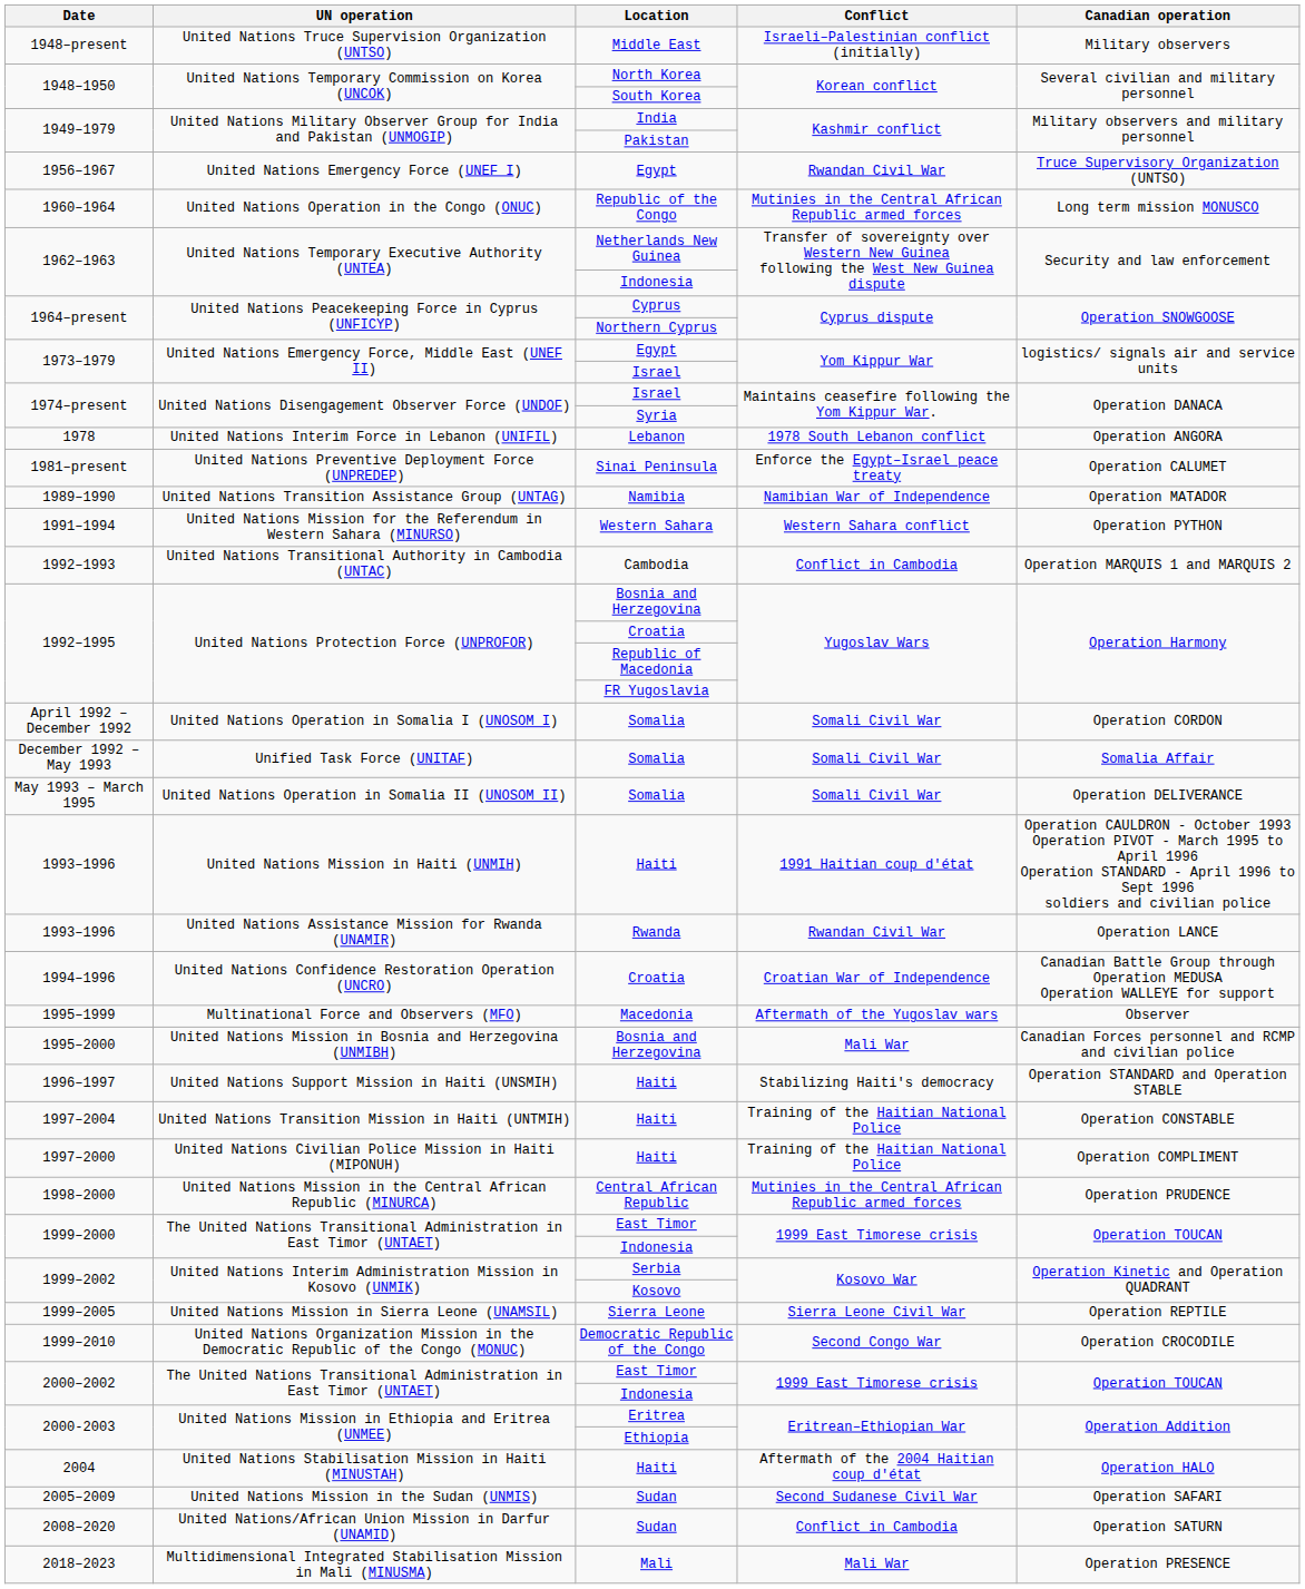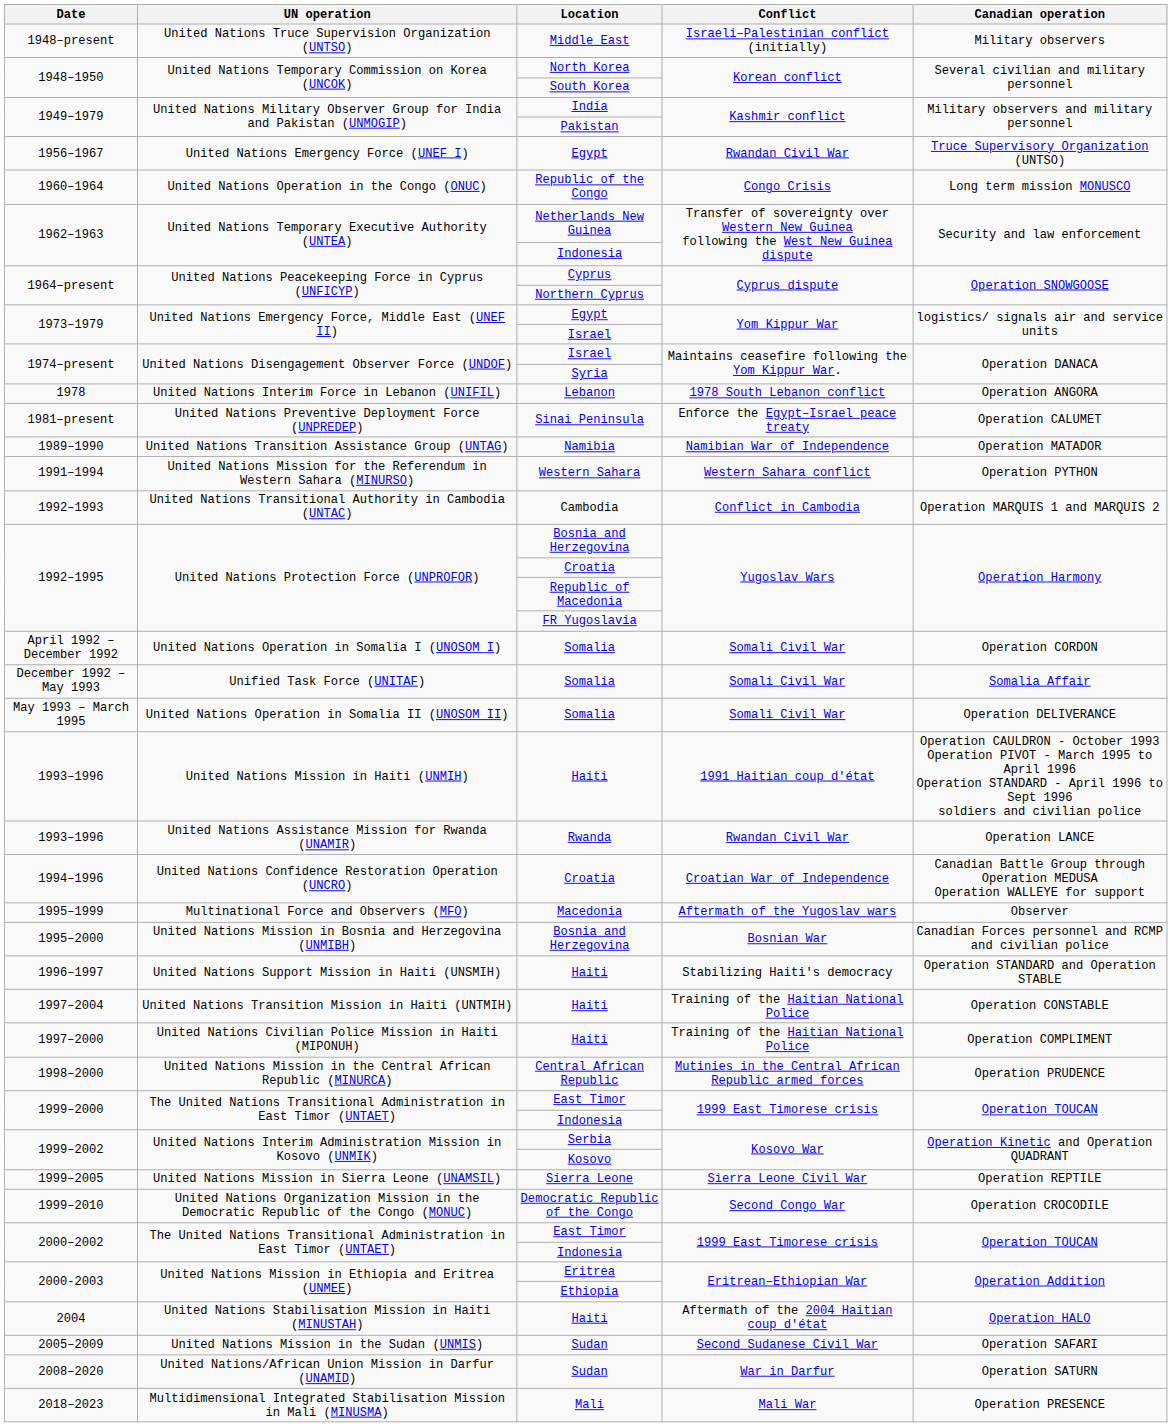1960–1964 | Conflict: Mutinies in the Central African Republic armed forces -> Congo Crisis
1995–2000 | Conflict: Mali War -> Bosnian War
2008–2020 | Conflict: Conflict in Cambodia -> War in Darfur
